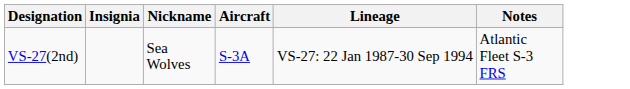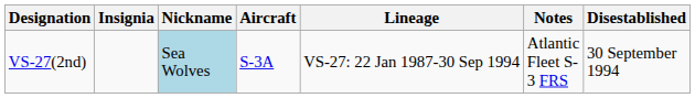+ column: Disestablished | 30 September 1994
VS-27(2nd) | Nickname: no background -> lightblue background
